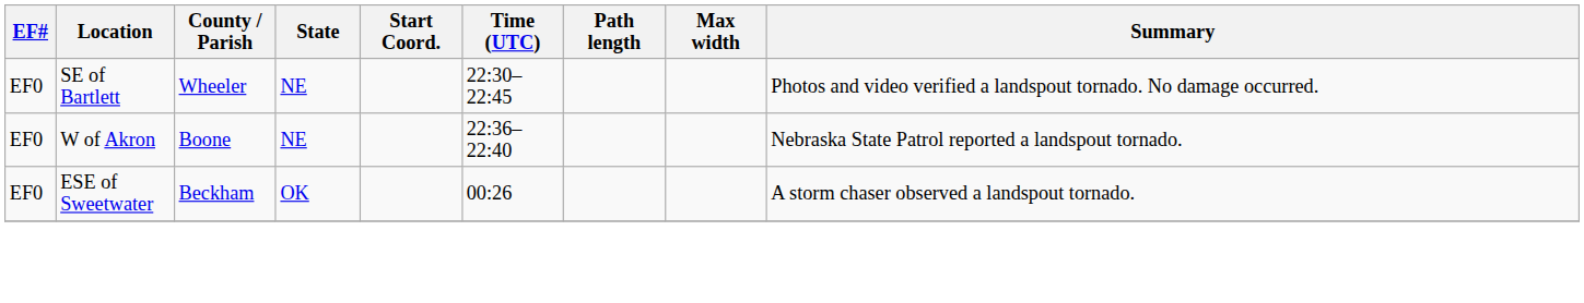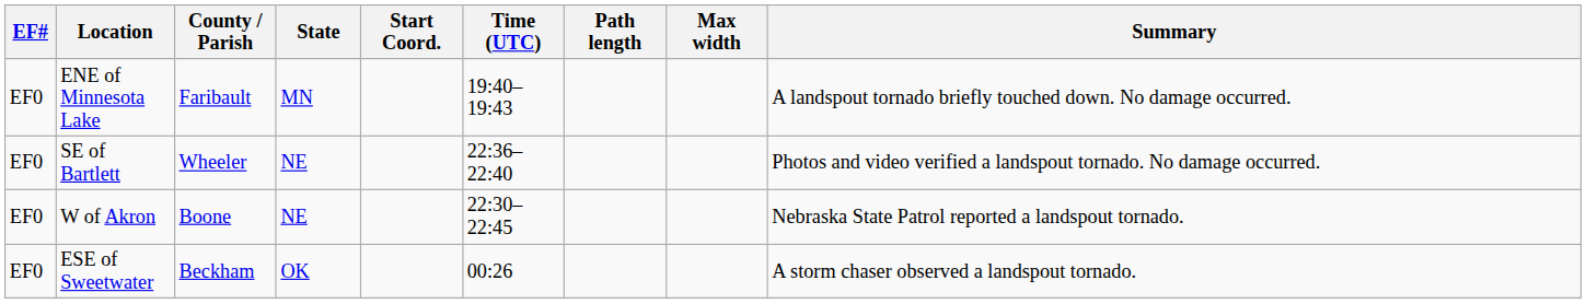+ row: EF0 | ENE of Minnesota Lake | Faribault | MN | 19:40–19:43 | A landspout tornado briefly touched down. No damage occurred.
SE of Bartlett | Time (UTC): 22:30–22:45 -> 22:36–22:40
W of Akron | Time (UTC): 22:36–22:40 -> 22:30–22:45
